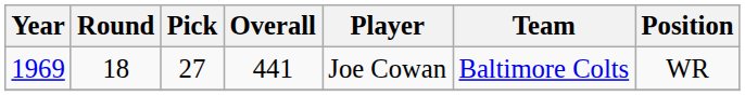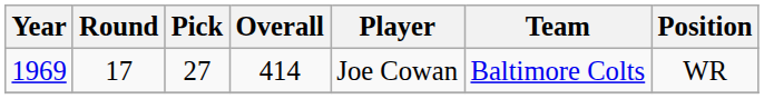1969 | Round: 18 -> 17
1969 | Overall: 441 -> 414
